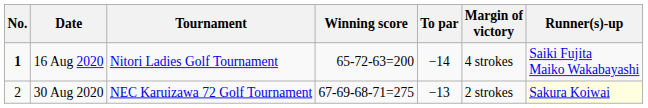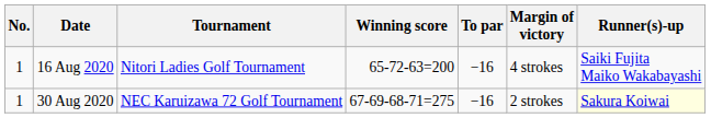16 Aug 2020 | No.: bold -> normal
16 Aug 2020 | To par: −14 -> −16
30 Aug 2020 | No.: 2 -> 1
30 Aug 2020 | To par: −13 -> −16
